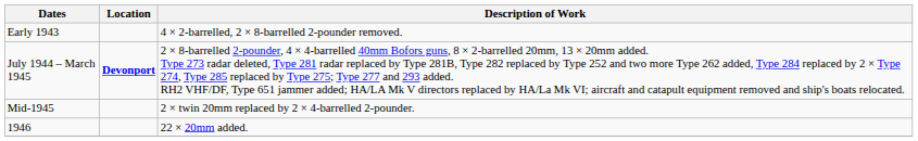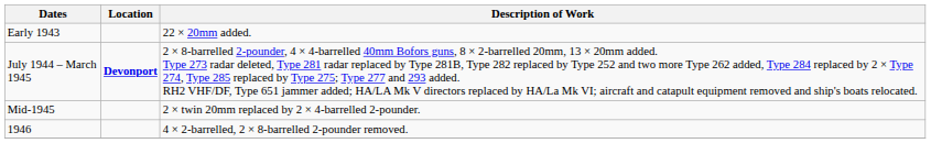Early 1943 | Description of Work: 4 × 2-barrelled, 2 × 8-barrelled 2-pounder removed. -> 22 × 20mm added.
1946 | Description of Work: 22 × 20mm added. -> 4 × 2-barrelled, 2 × 8-barrelled 2-pounder removed.
